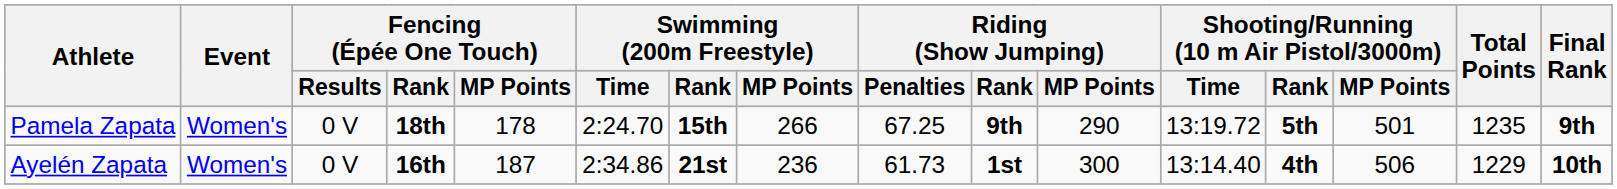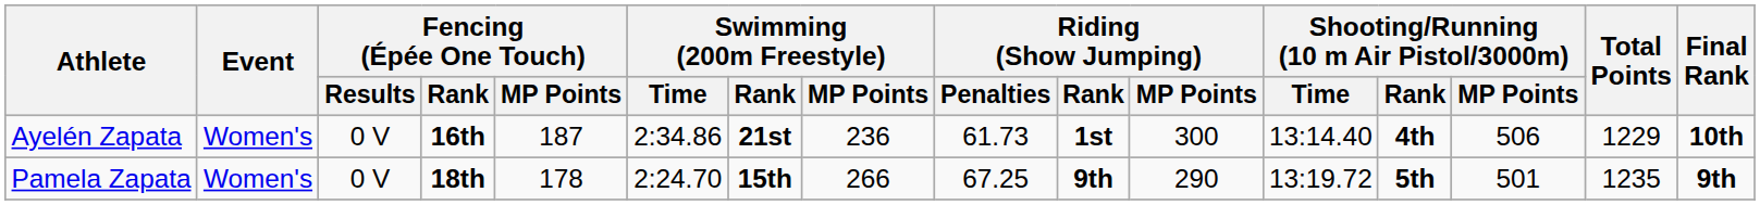rows swapped: Ayelén Zapata <-> Pamela Zapata
